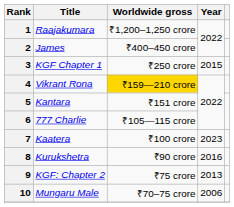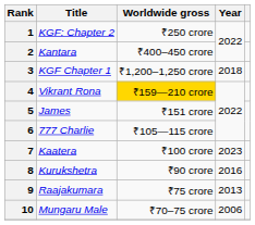1 | Title: Raajakumara -> KGF: Chapter 2
1 | Worldwide gross: ₹1,200–1,250 crore -> ₹250 crore
2 | Title: James -> Kantara
3 | Worldwide gross: ₹250 crore -> ₹1,200–1,250 crore
3 | Year: 2015 -> 2018
5 | Title: Kantara -> James
9 | Title: KGF: Chapter 2 -> Raajakumara
